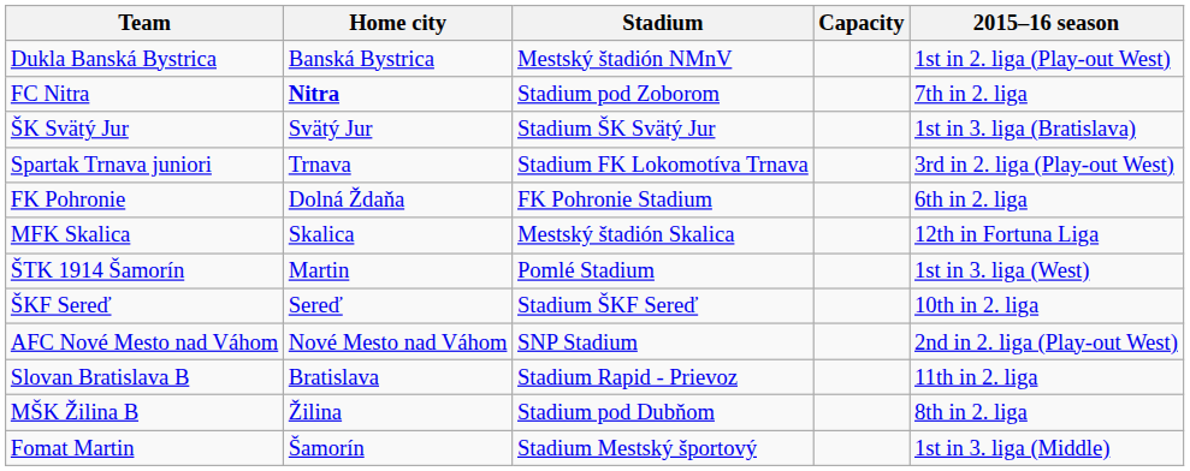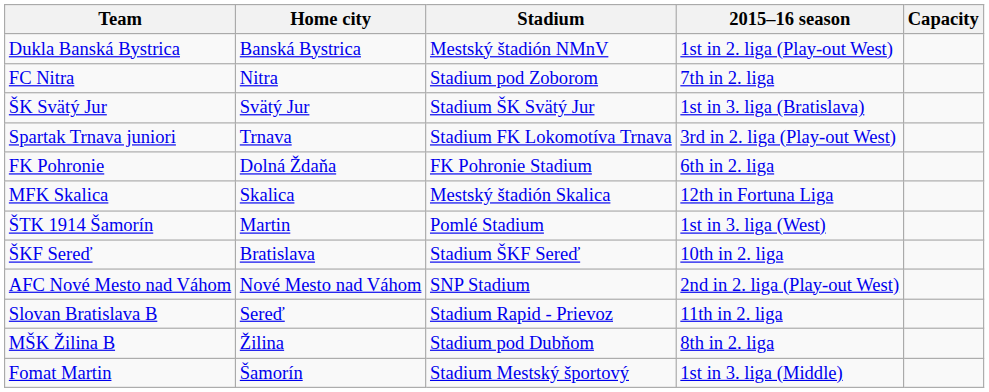columns swapped: Capacity <-> 2015–16 season
FC Nitra | Home city: bold -> normal
ŠKF Sereď | Home city: Sereď -> Bratislava
Slovan Bratislava B | Home city: Bratislava -> Sereď
